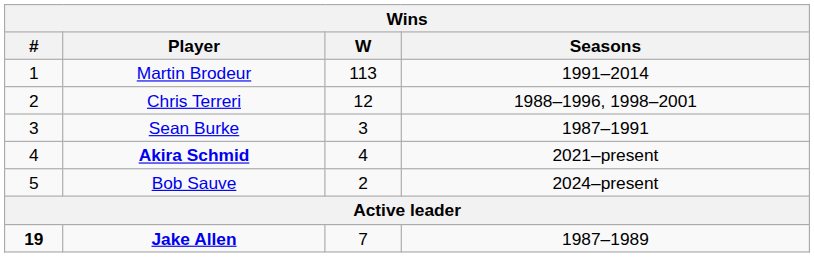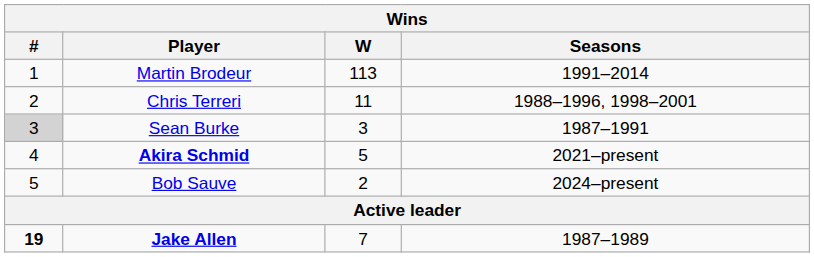Chris Terreri | W: 12 -> 11
Sean Burke | #: no background -> lightgrey background
Akira Schmid | W: 4 -> 5
